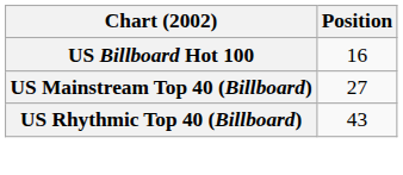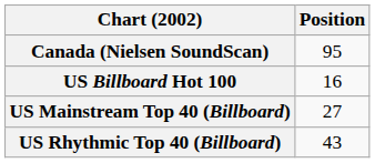+ row: Canada (Nielsen SoundScan) | 95
